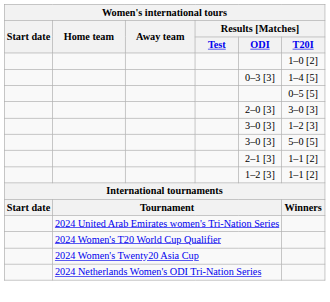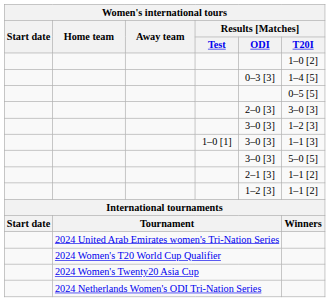+ row: 1–0 [1] | 3–0 [3] | 1–1 [3]
